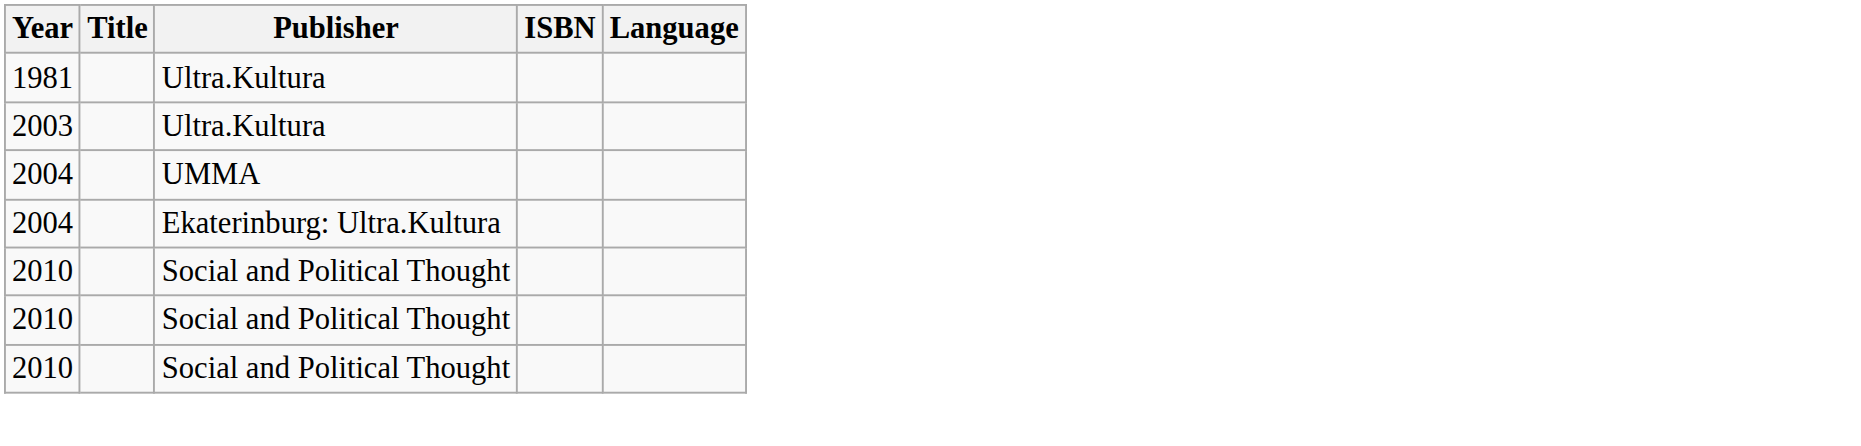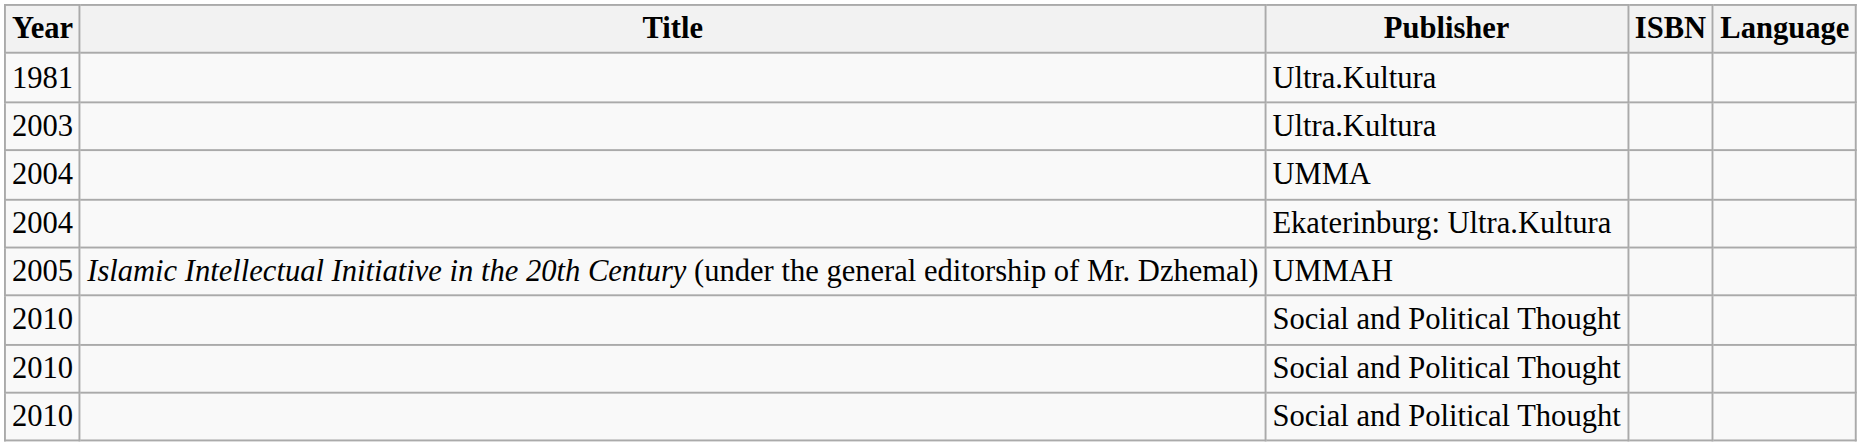+ row: 2005 | Islamic Intellectual Initiative in the 20th Century (under the general editorship of Mr. Dzhemal) | UMMAH
